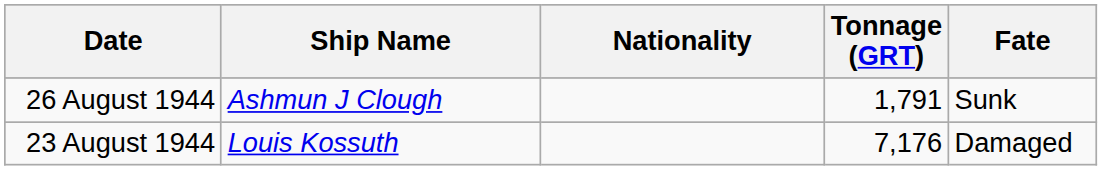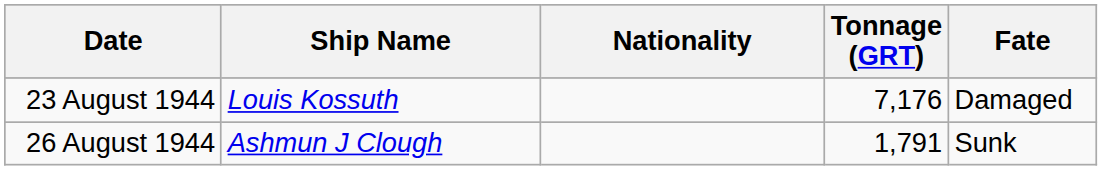rows swapped: 23 August 1944 <-> 26 August 1944
